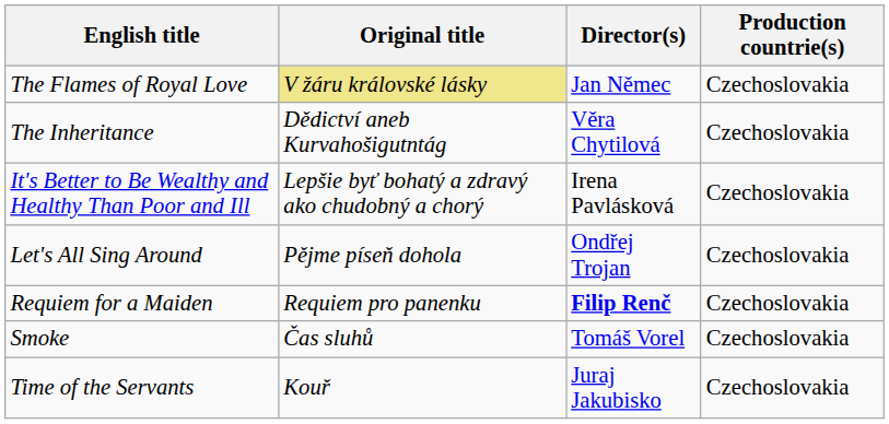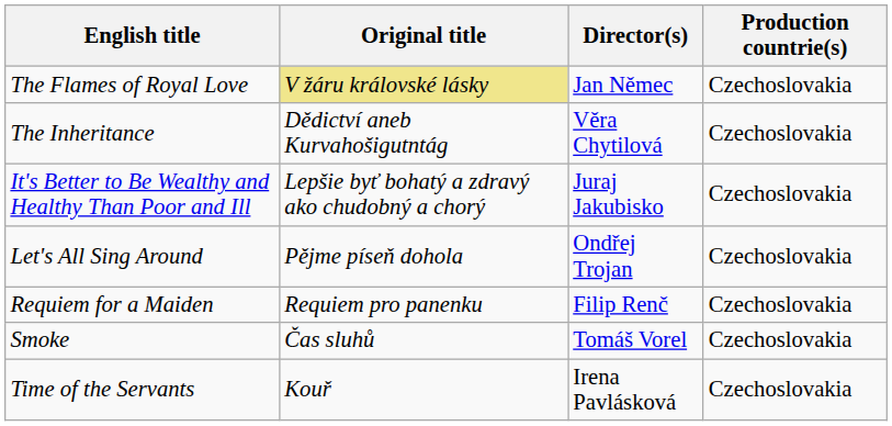It's Better to Be Wealthy and Healthy Than Poor and Ill | Director(s): Irena Pavlásková -> Juraj Jakubisko
Requiem for a Maiden | Director(s): bold -> normal
Time of the Servants | Director(s): Juraj Jakubisko -> Irena Pavlásková
